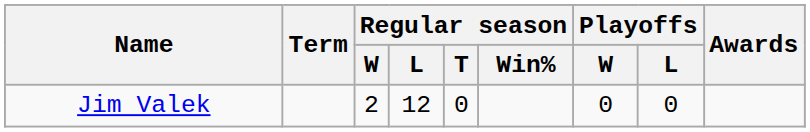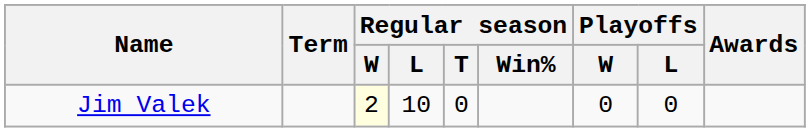Jim Valek | Regular season / W: no background -> lightyellow background
Jim Valek | Regular season / L: 12 -> 10
